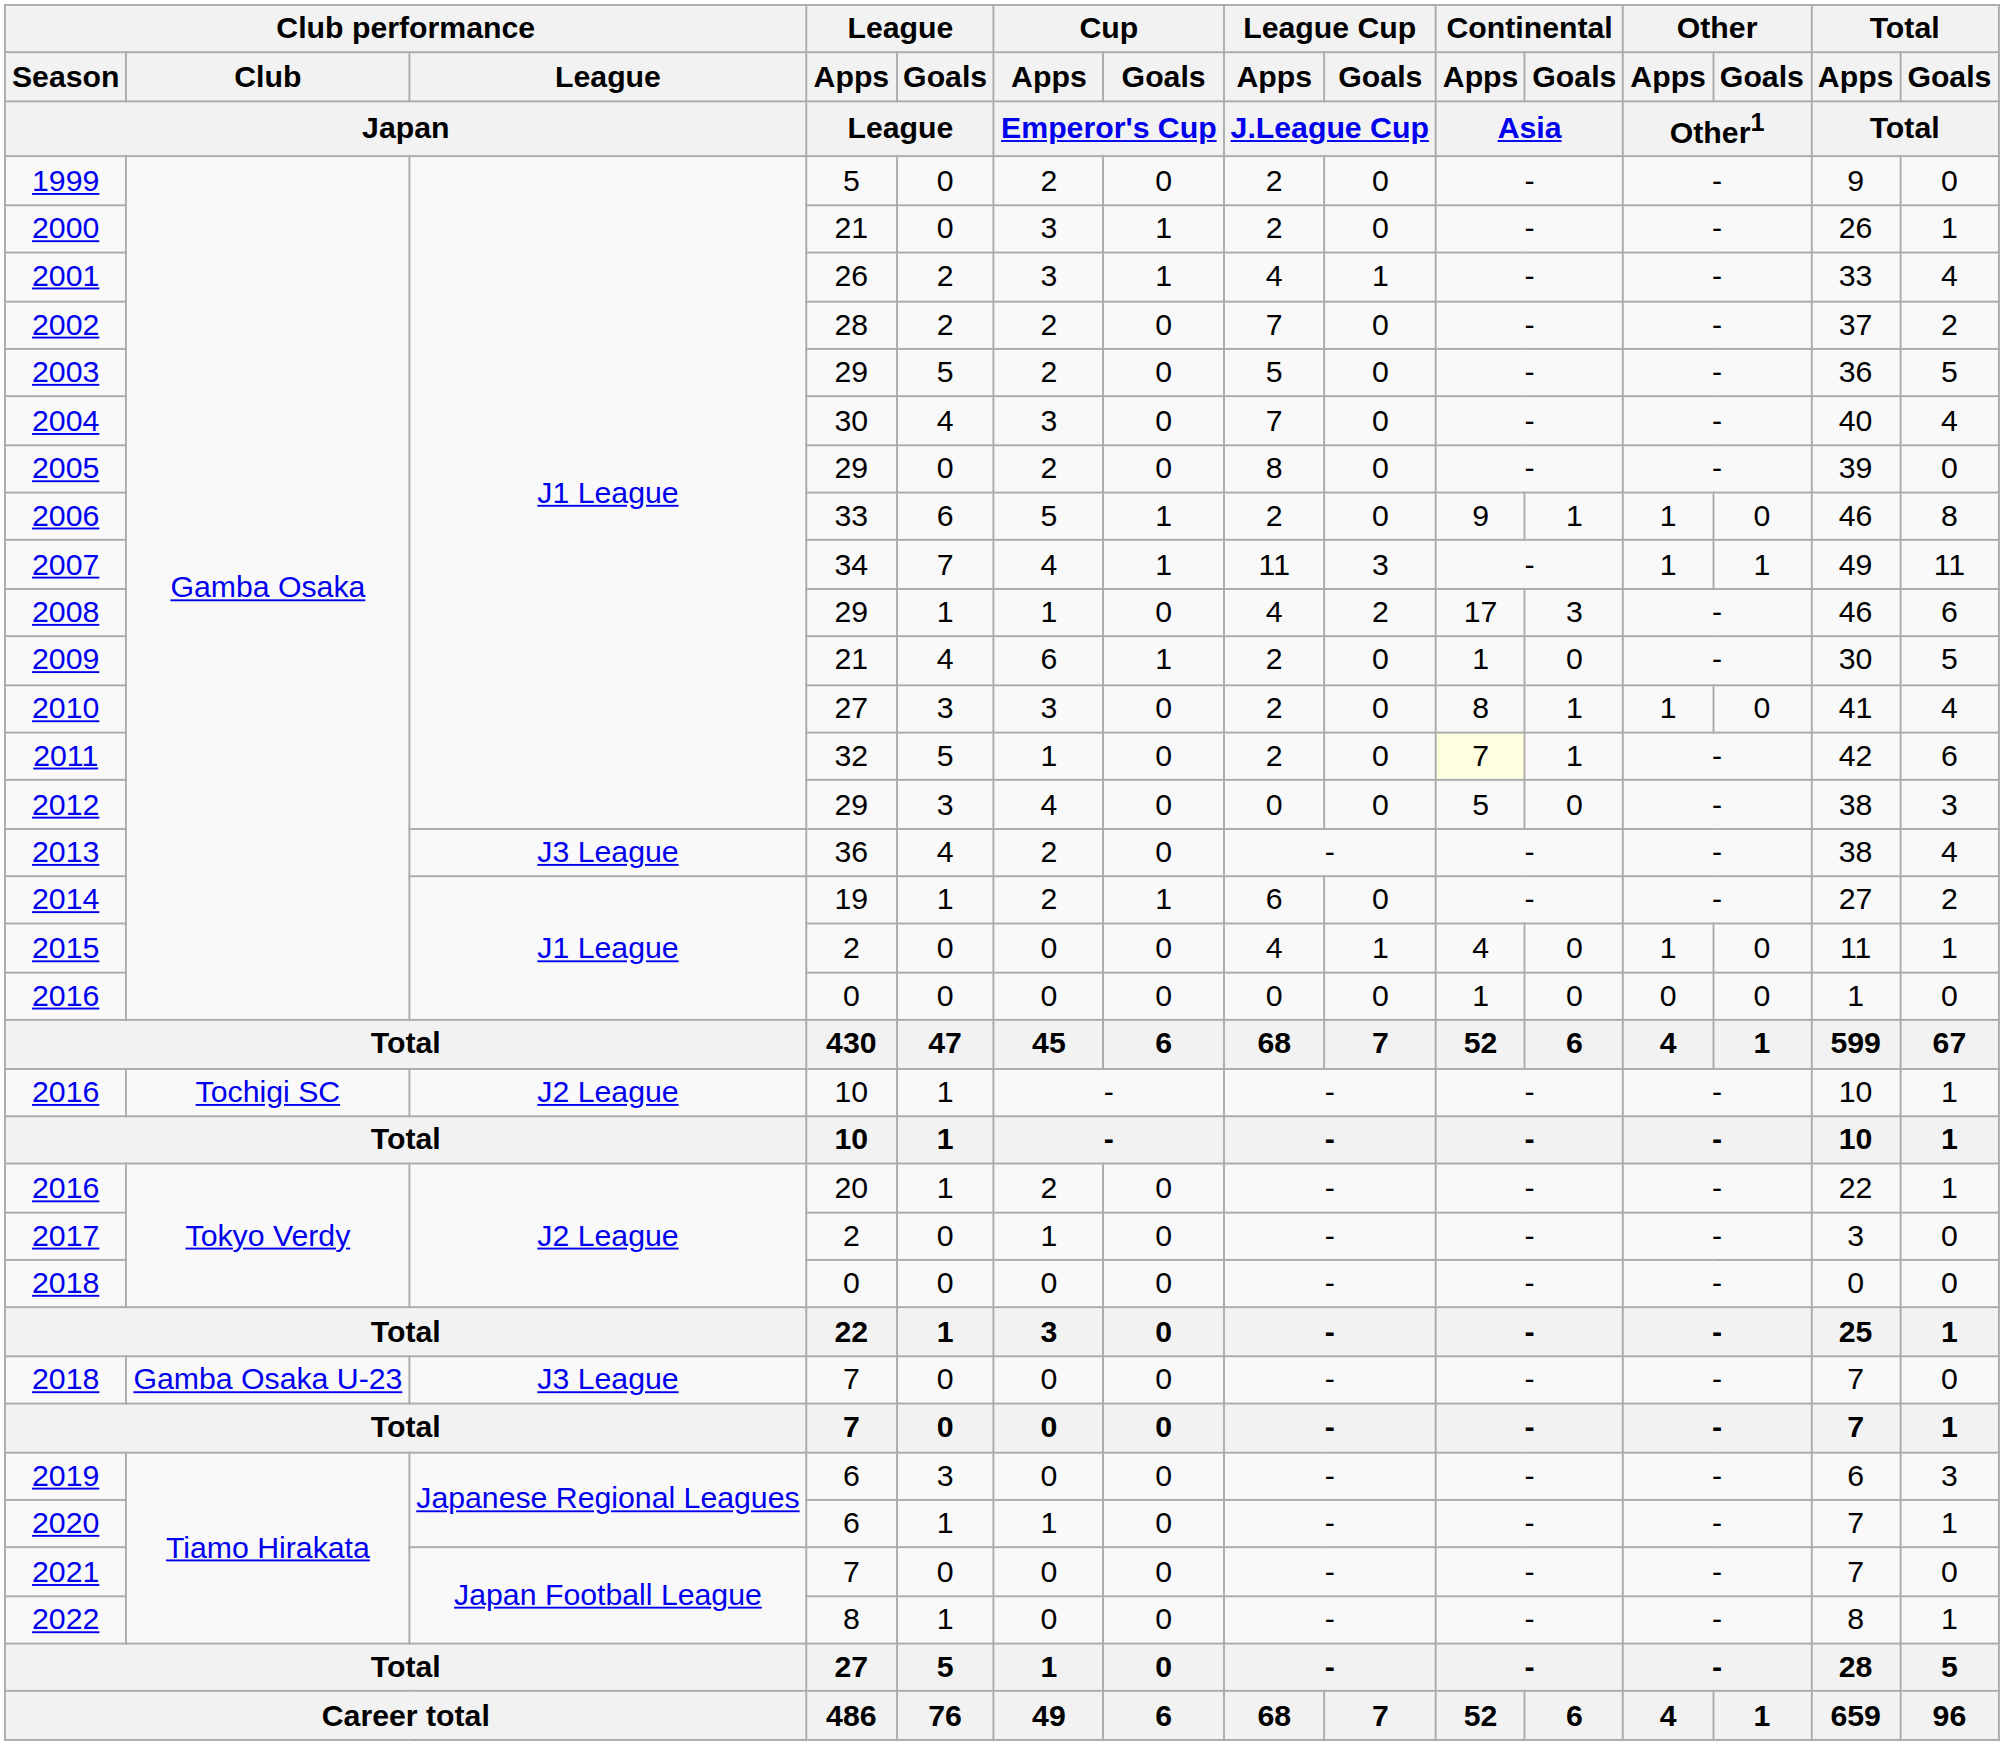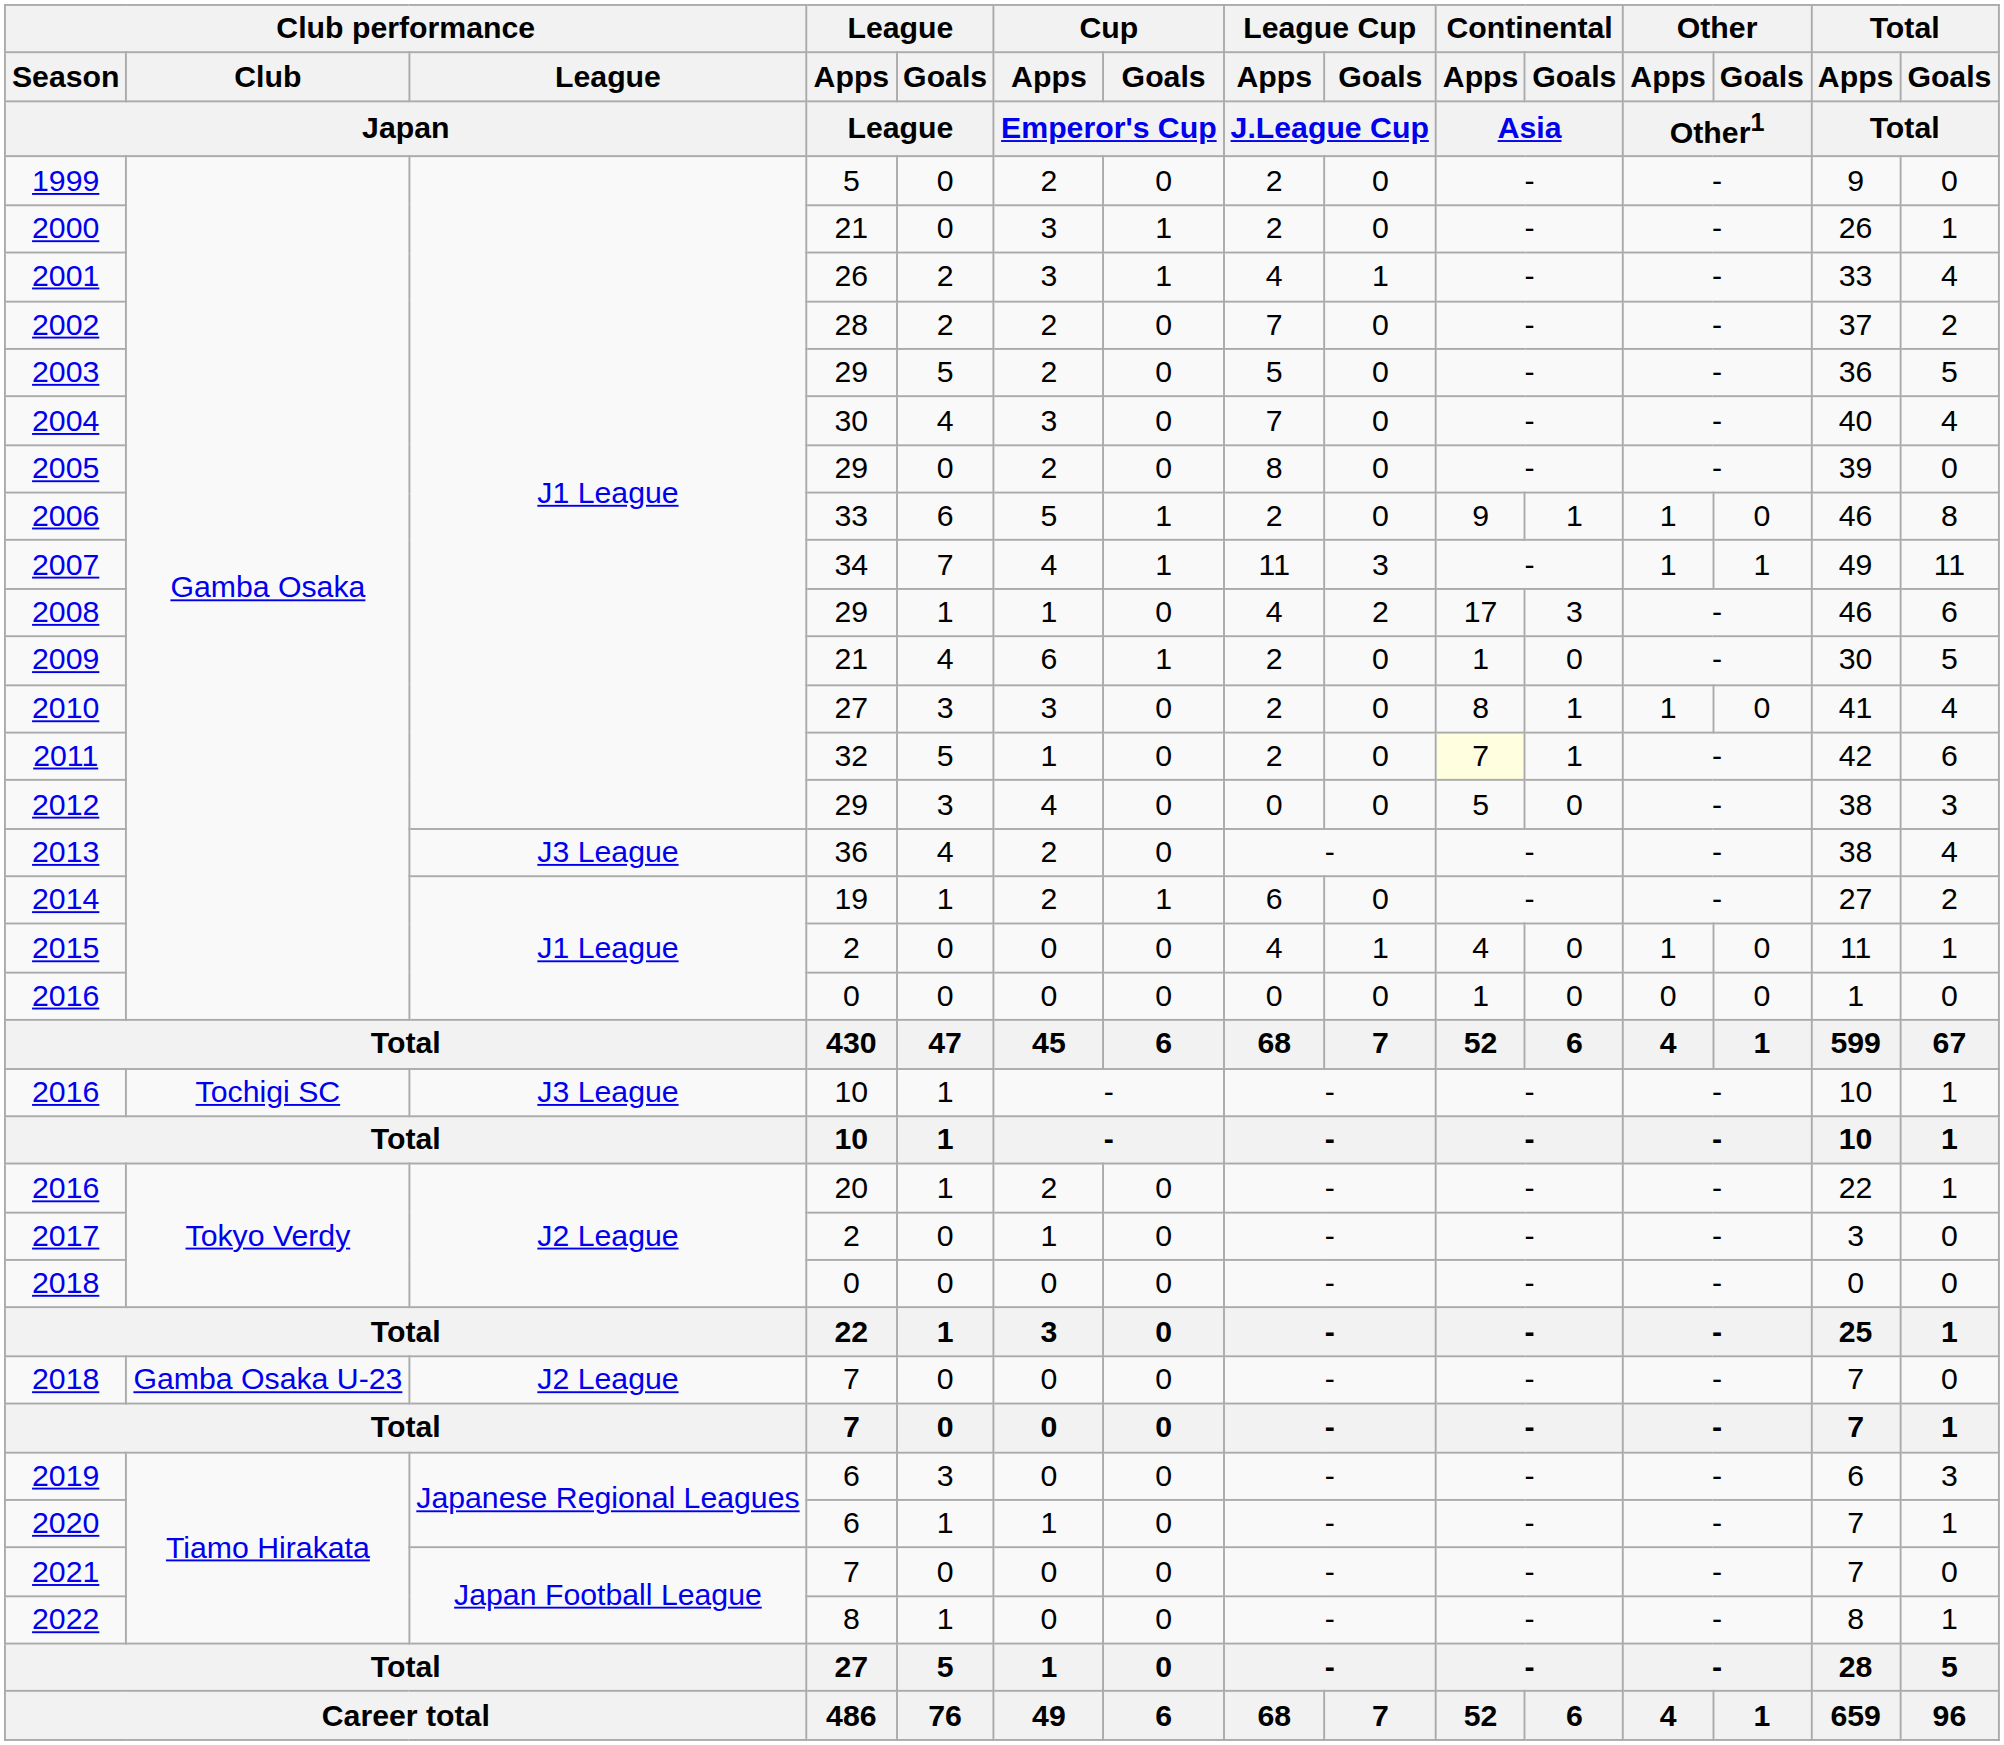2016 / 10 | Club performance / League / Japan: J2 League -> J3 League
2018 / 7 | Club performance / League / Japan: J3 League -> J2 League
